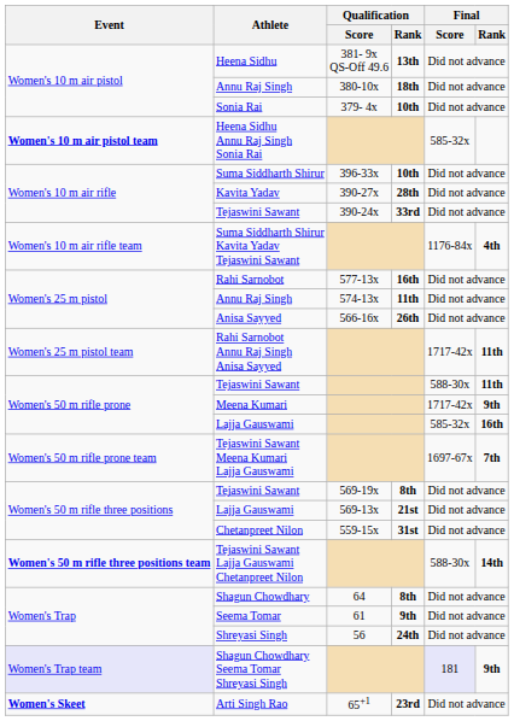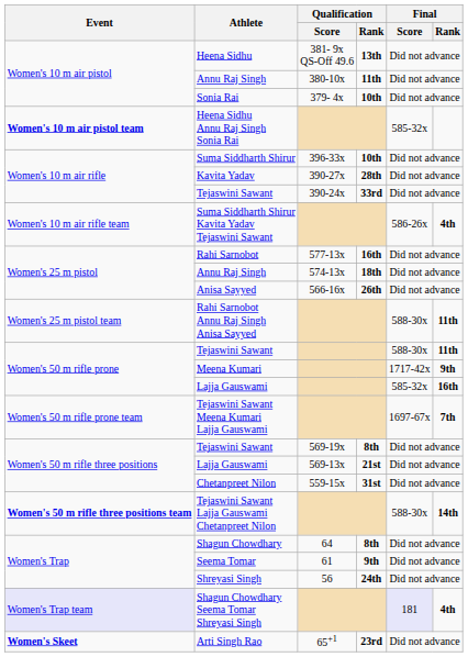Annu Raj Singh / 380-10x | Qualification / Rank: 18th -> 11th
Suma Siddharth Shirur Kavita Yadav Tejaswini Sawant | Final / Score: 1176-84x -> 586-26x
Annu Raj Singh / 574-13x | Qualification / Rank: 11th -> 18th
Rahi Sarnobot Annu Raj Singh Anisa Sayyed | Final / Score: 1717-42x -> 588-30x
Shagun Chowdhary Seema Tomar Shreyasi Singh | Final / Rank: 9th -> 4th
